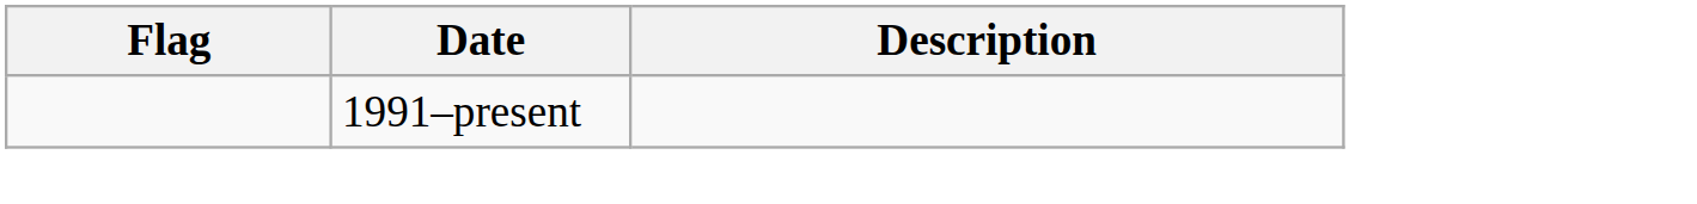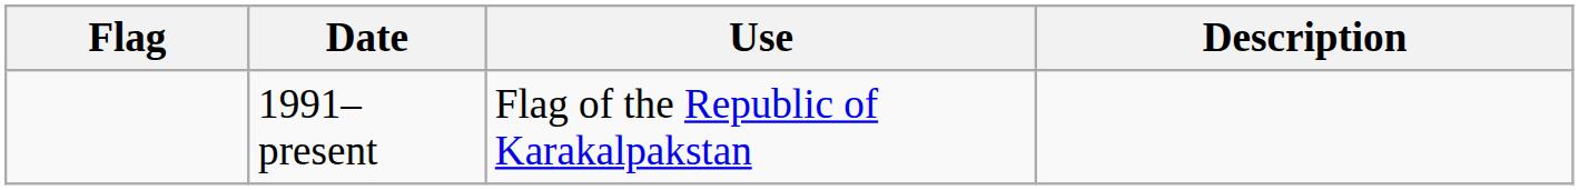+ column: Use | Flag of the Republic of Karakalpakstan
